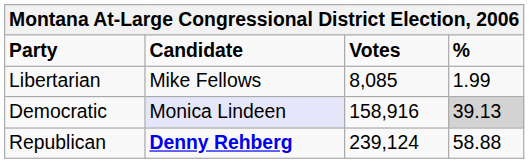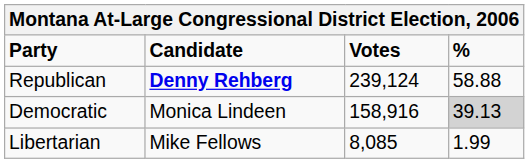rows swapped: Republican <-> Libertarian
Democratic | Candidate: lavender background -> no background
